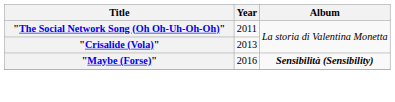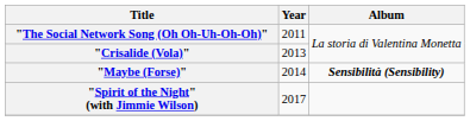"Maybe (Forse)" | Year: 2016 -> 2014
+ row: "Spirit of the Night" (with Jimmie Wilson) | 2017
